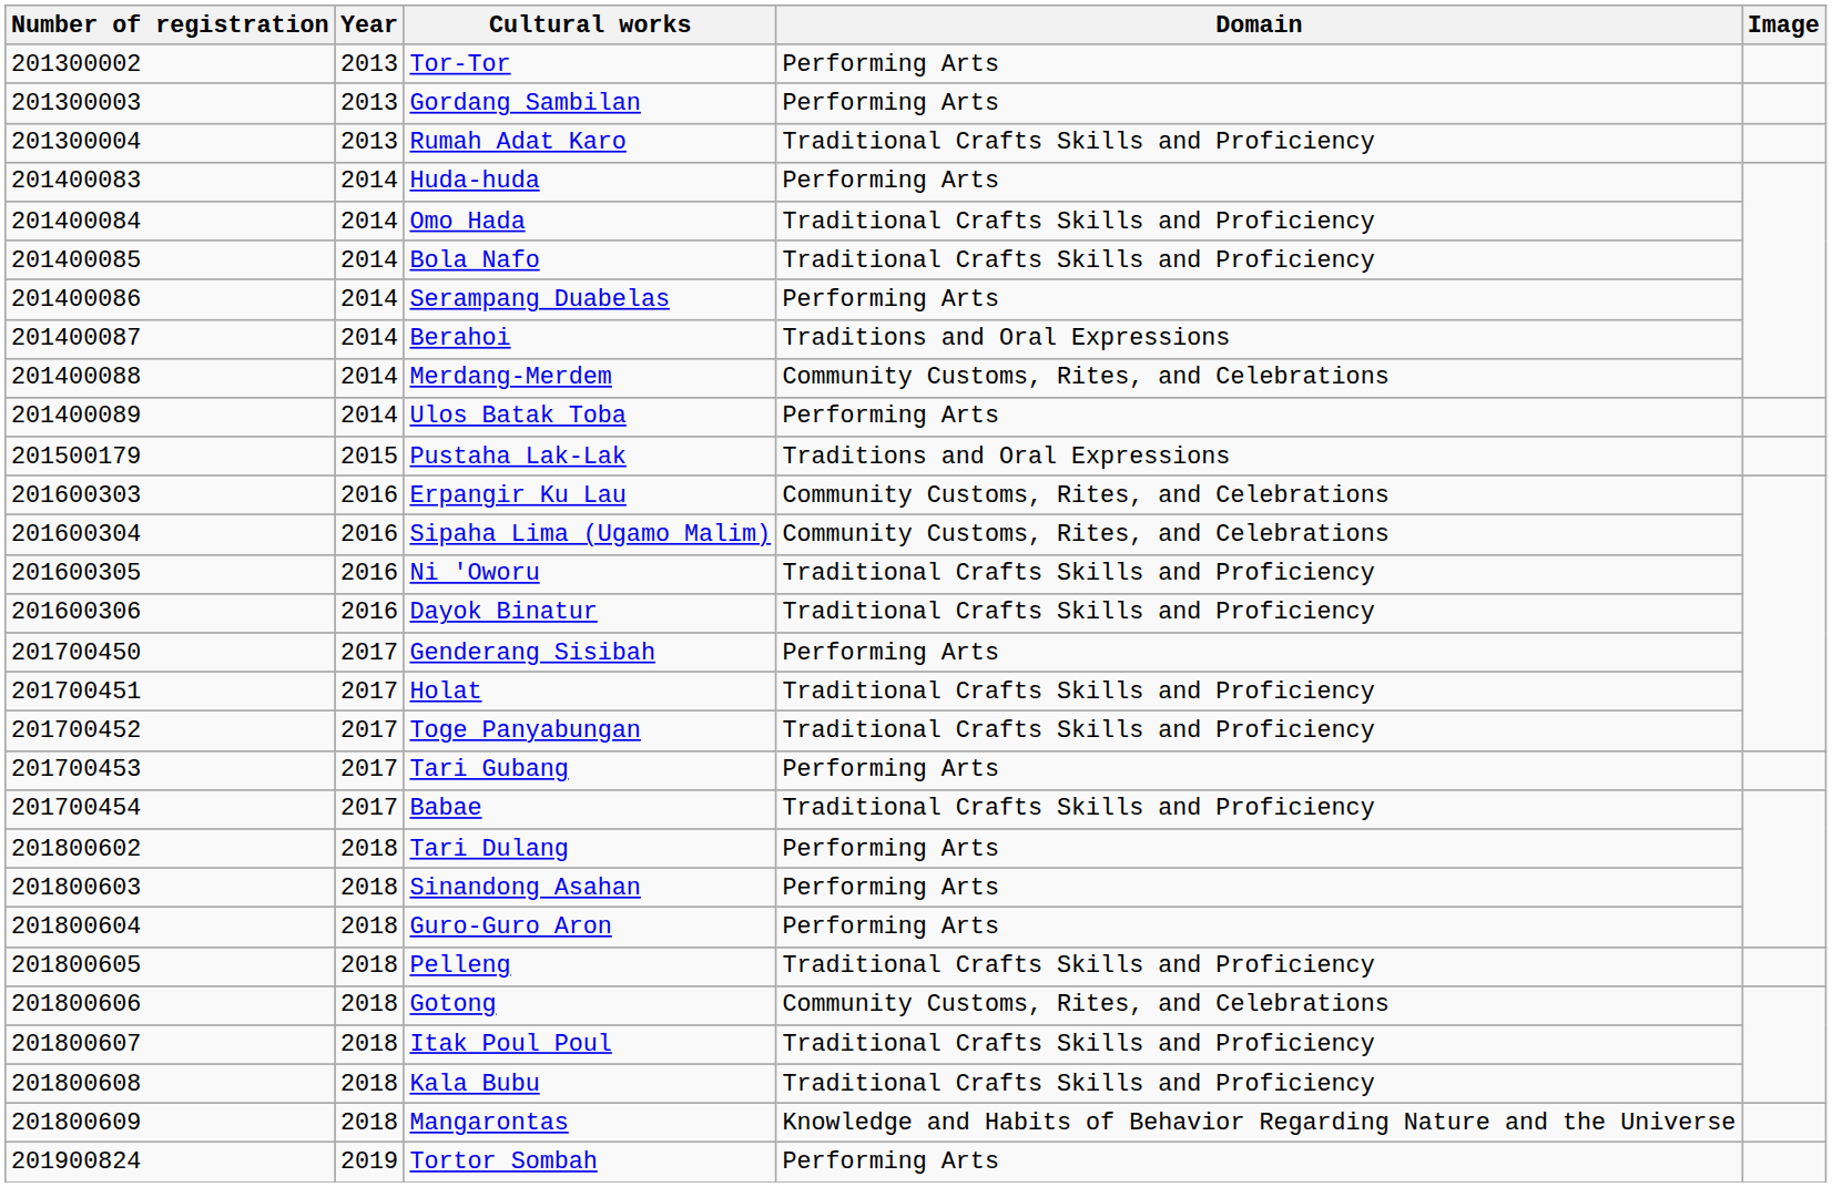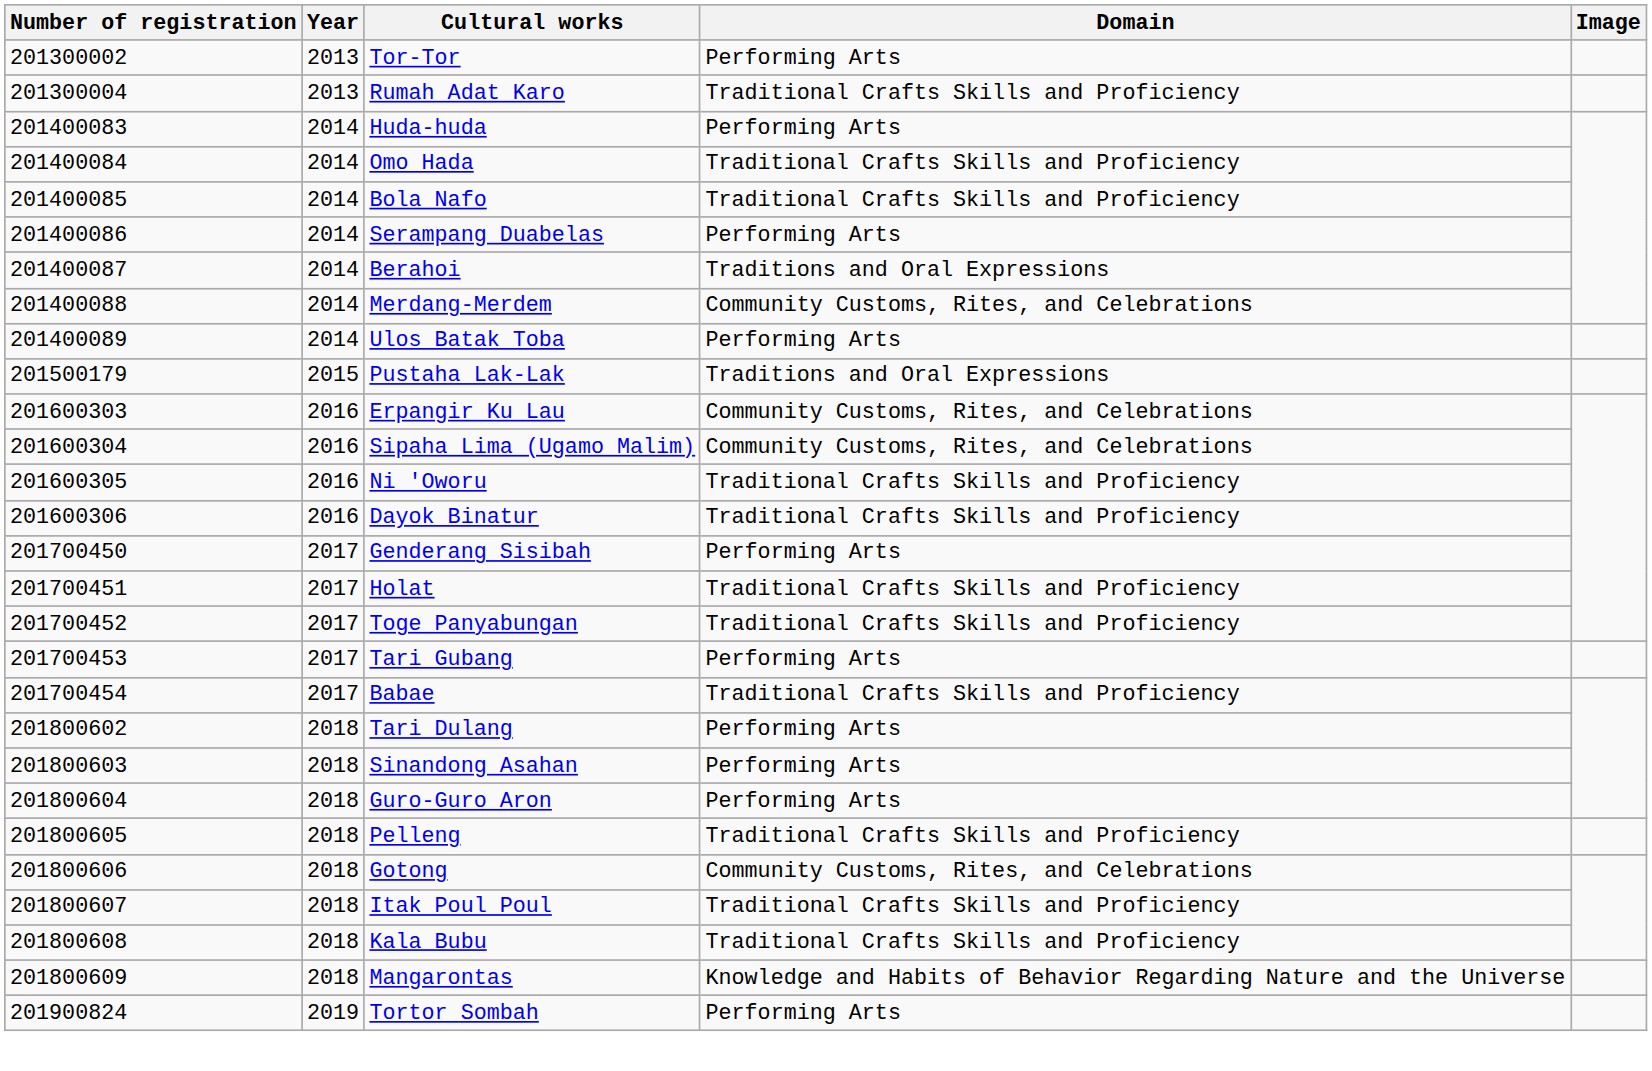- row: 201300003 | 2013 | Gordang Sambilan | Performing Arts
